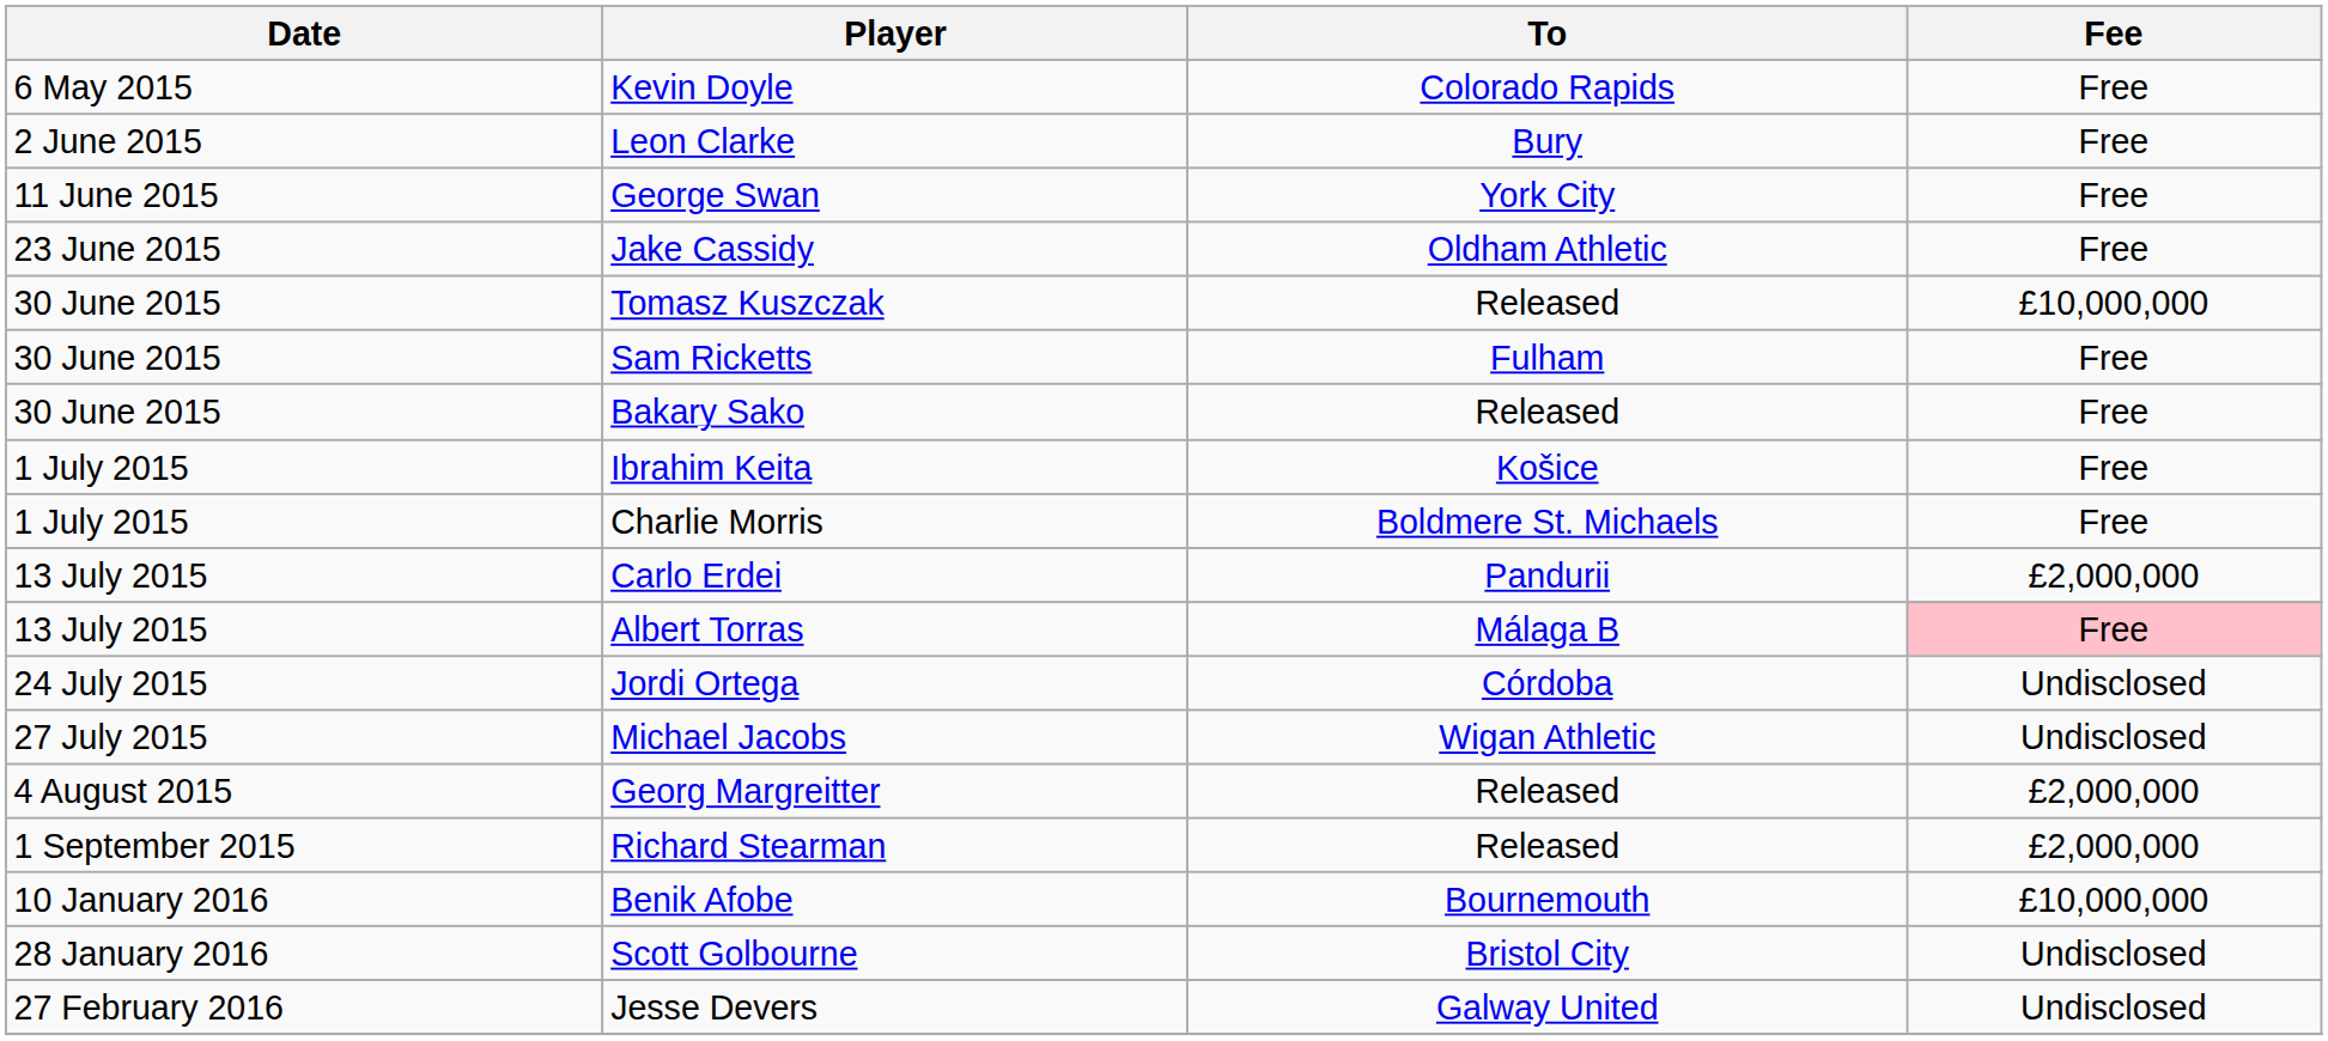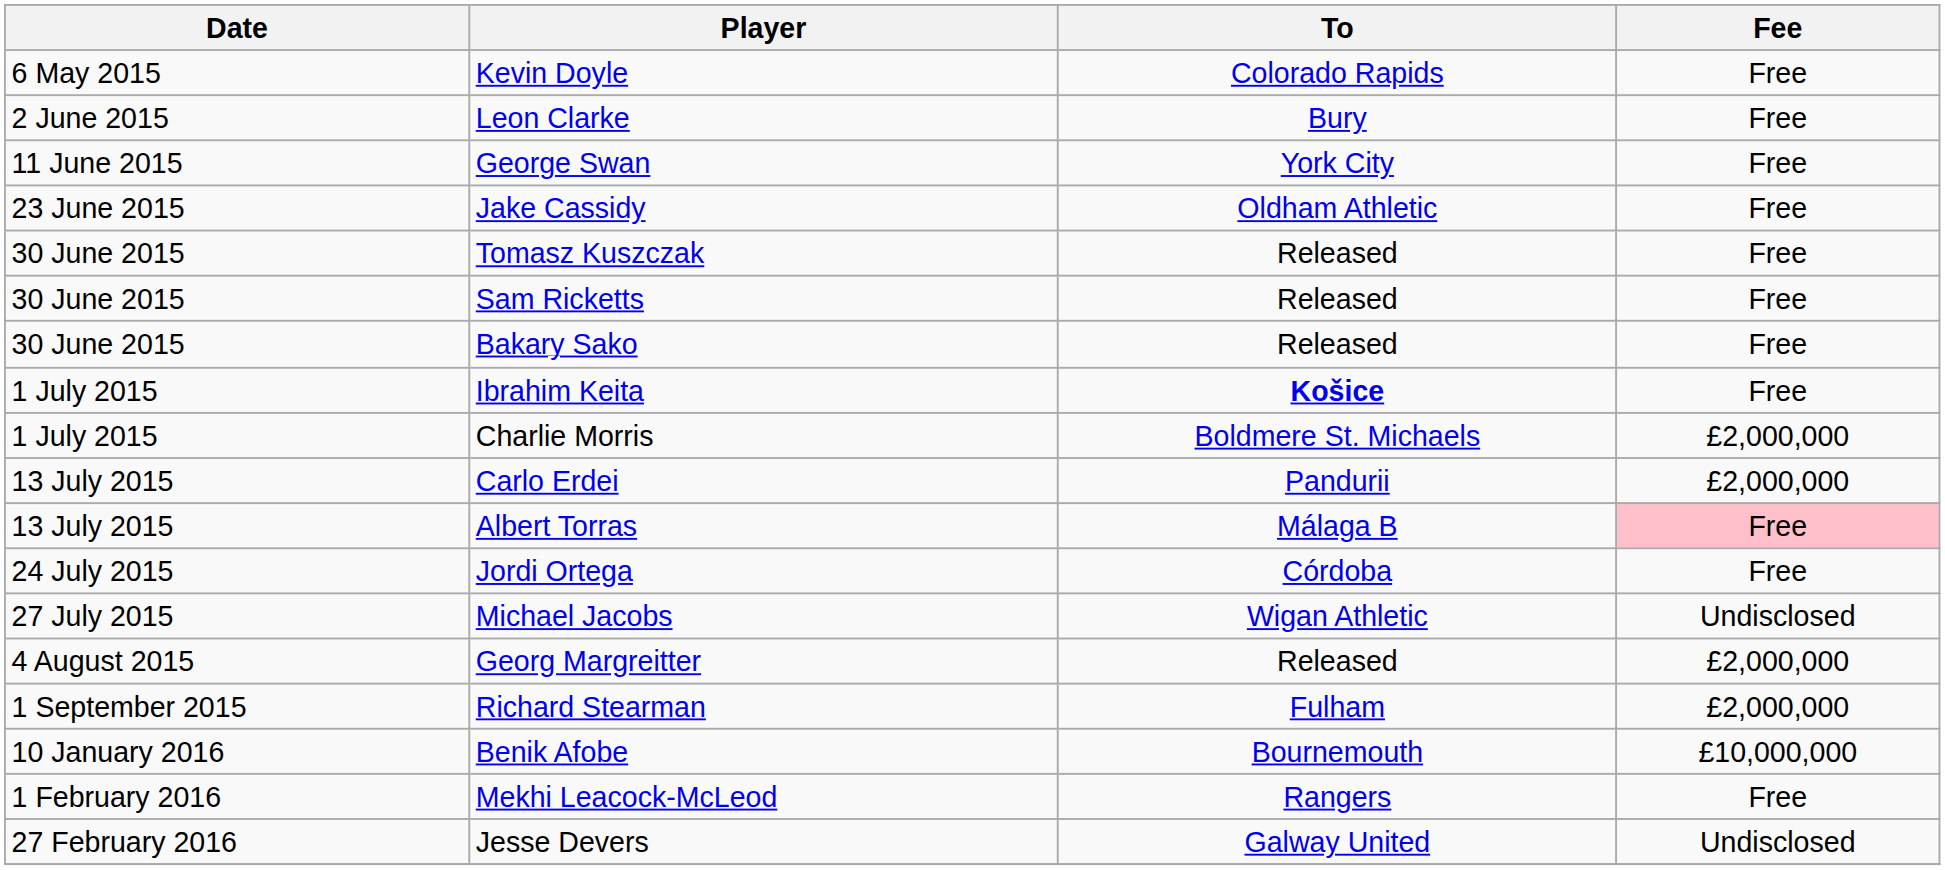Tomasz Kuszczak | Fee: £10,000,000 -> Free
Sam Ricketts | To: Fulham -> Released
Ibrahim Keita | To: normal -> bold
Charlie Morris | Fee: Free -> £2,000,000
Jordi Ortega | Fee: Undisclosed -> Free
Richard Stearman | To: Released -> Fulham
- row: 28 January 2016 | Scott Golbourne | Bristol City | Undisclosed
+ row: 1 February 2016 | Mekhi Leacock-McLeod | Rangers | Free
